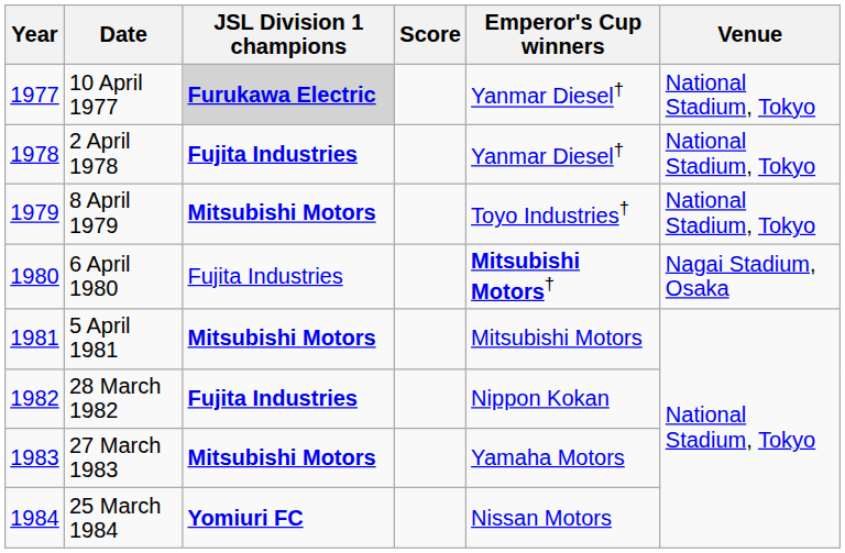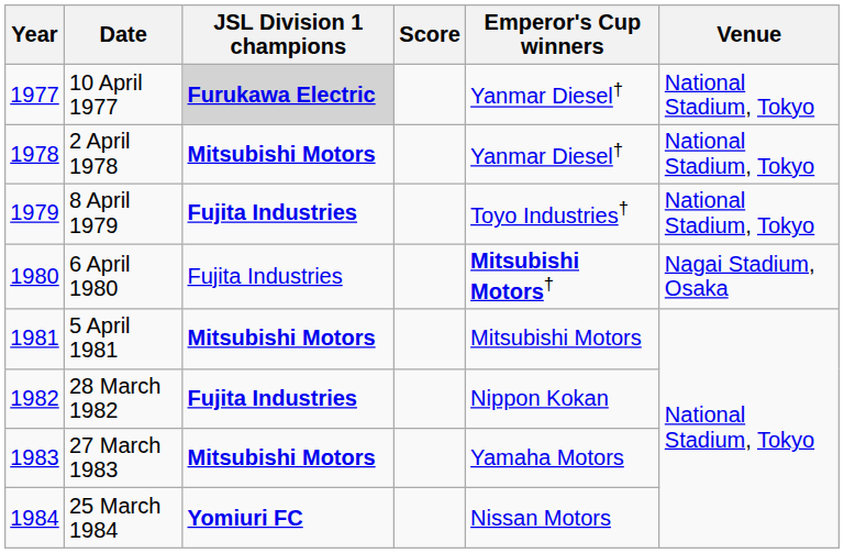2 April 1978 | JSL Division 1 champions: Fujita Industries -> Mitsubishi Motors
8 April 1979 | JSL Division 1 champions: Mitsubishi Motors -> Fujita Industries
